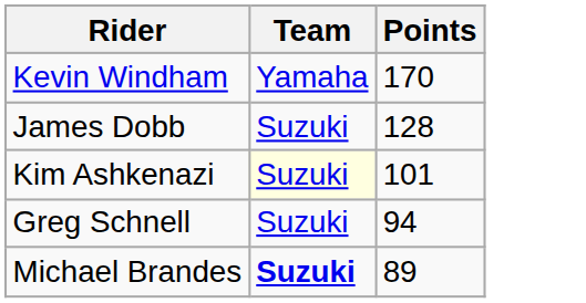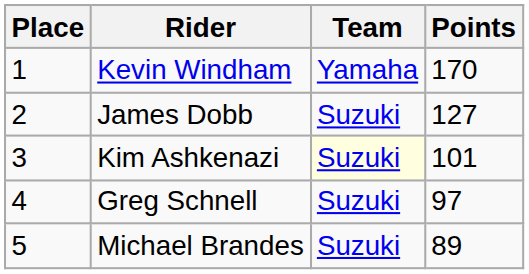+ column: Place | 1 | 2 | 3 | 4 | 5
James Dobb | Points: 128 -> 127
Greg Schnell | Points: 94 -> 97
Michael Brandes | Team: bold -> normal
